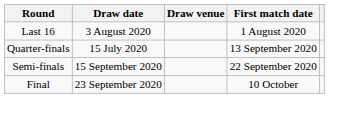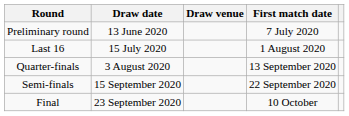+ row: Preliminary round | 13 June 2020 | 7 July 2020
Last 16 | Draw date: 3 August 2020 -> 15 July 2020
Quarter-finals | Draw date: 15 July 2020 -> 3 August 2020
